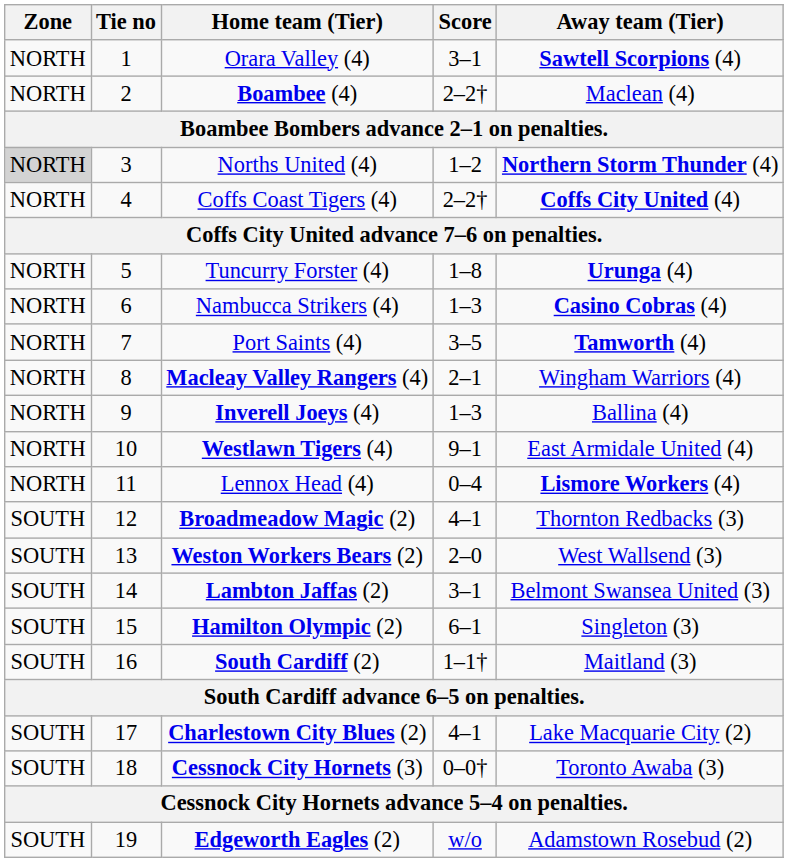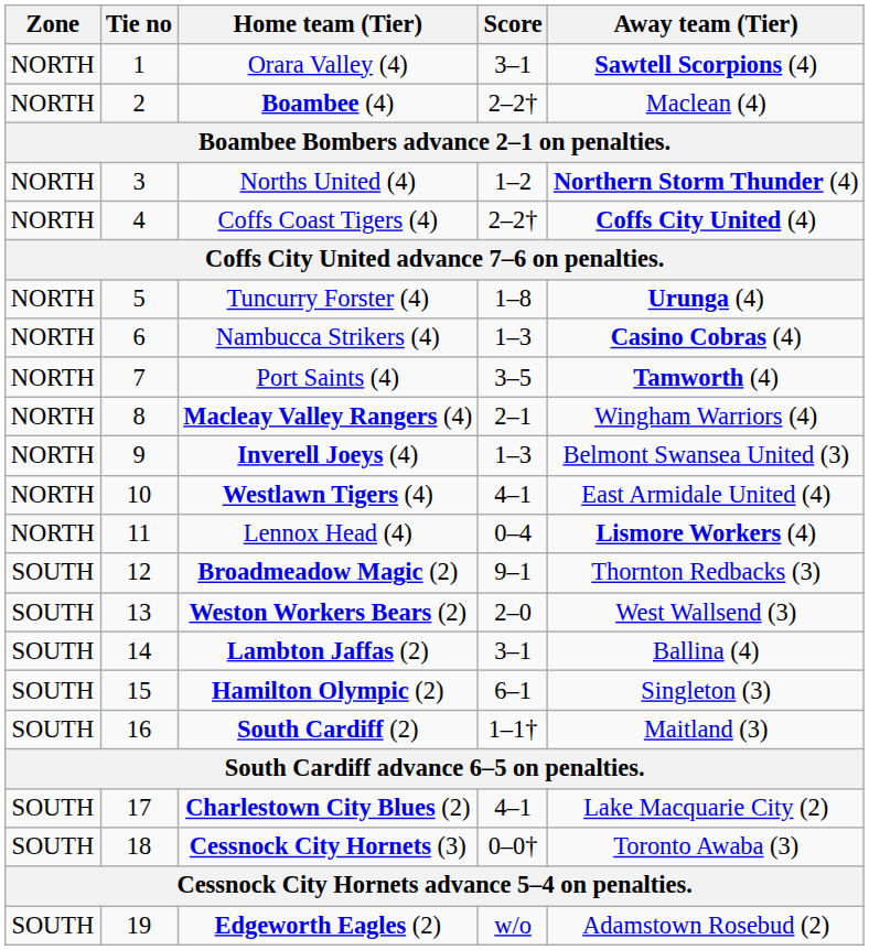Norths United (4) | Zone: lightgrey background -> no background
Inverell Joeys (4) | Away team (Tier): Ballina (4) -> Belmont Swansea United (3)
Westlawn Tigers (4) | Score: 9–1 -> 4–1
Broadmeadow Magic (2) | Score: 4–1 -> 9–1
Lambton Jaffas (2) | Away team (Tier): Belmont Swansea United (3) -> Ballina (4)
